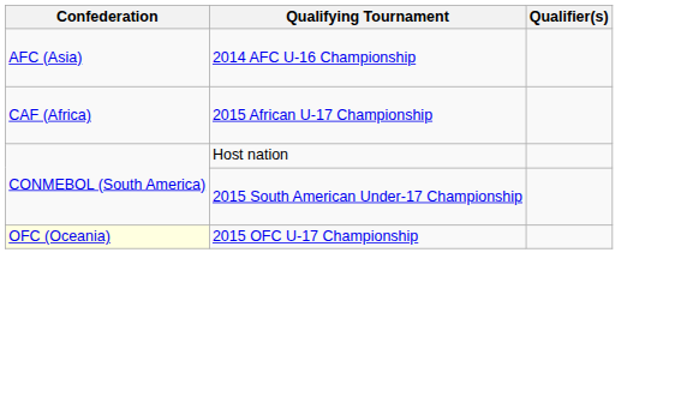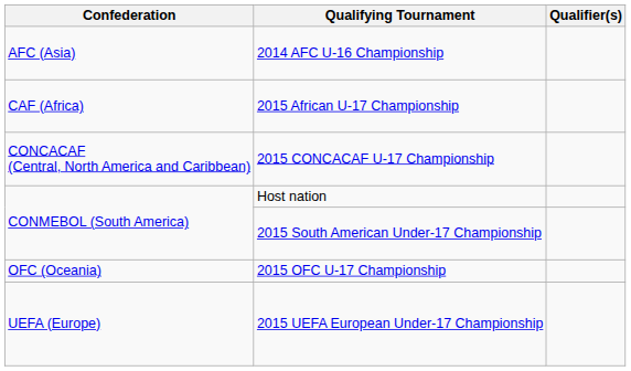+ row: CONCACAF (Central, North America and Caribbean) | 2015 CONCACAF U-17 Championship
2015 OFC U-17 Championship | Confederation: lightyellow background -> no background
+ row: UEFA (Europe) | 2015 UEFA European Under-17 Championship
